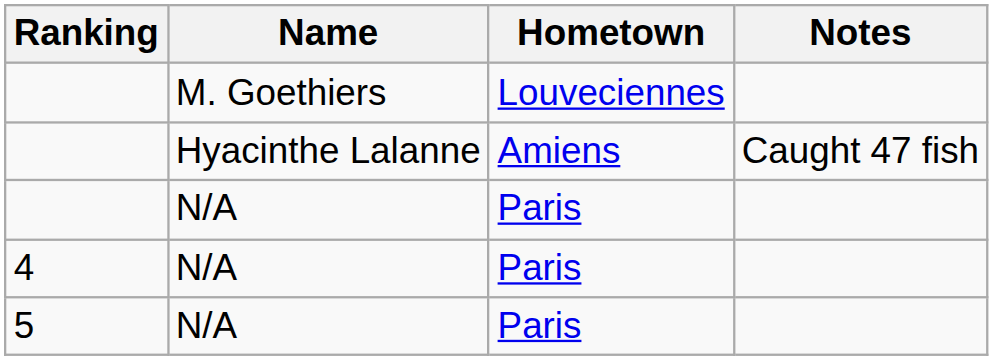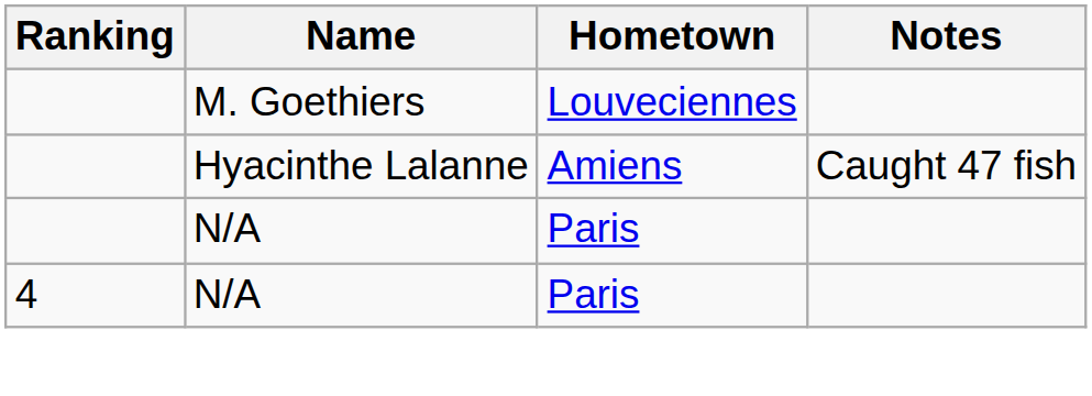- row: 5 | N/A | Paris
